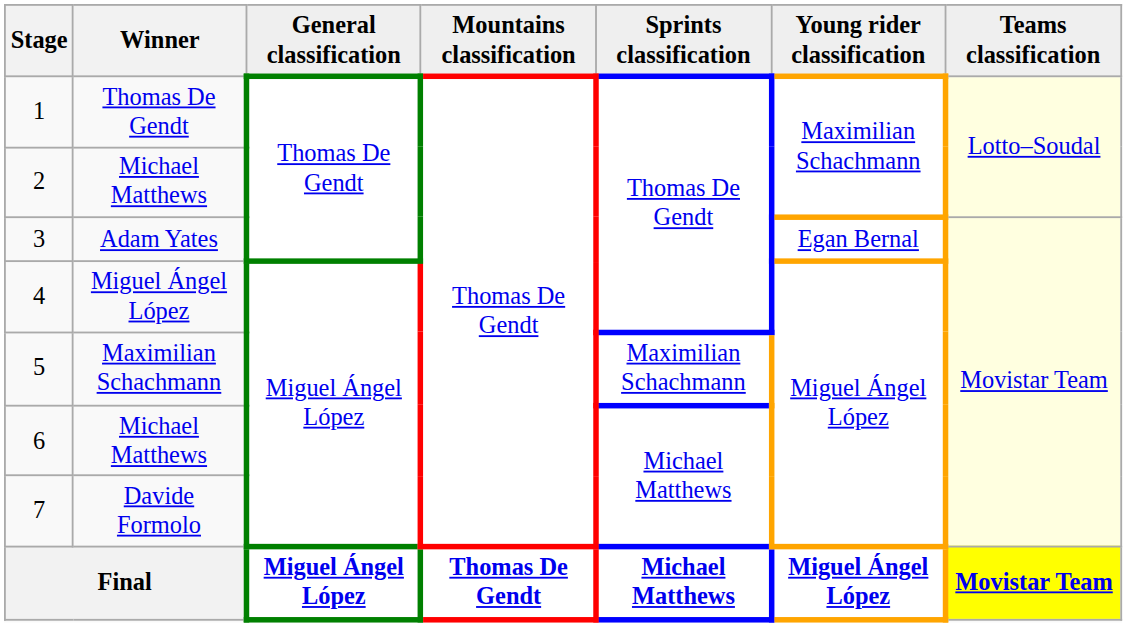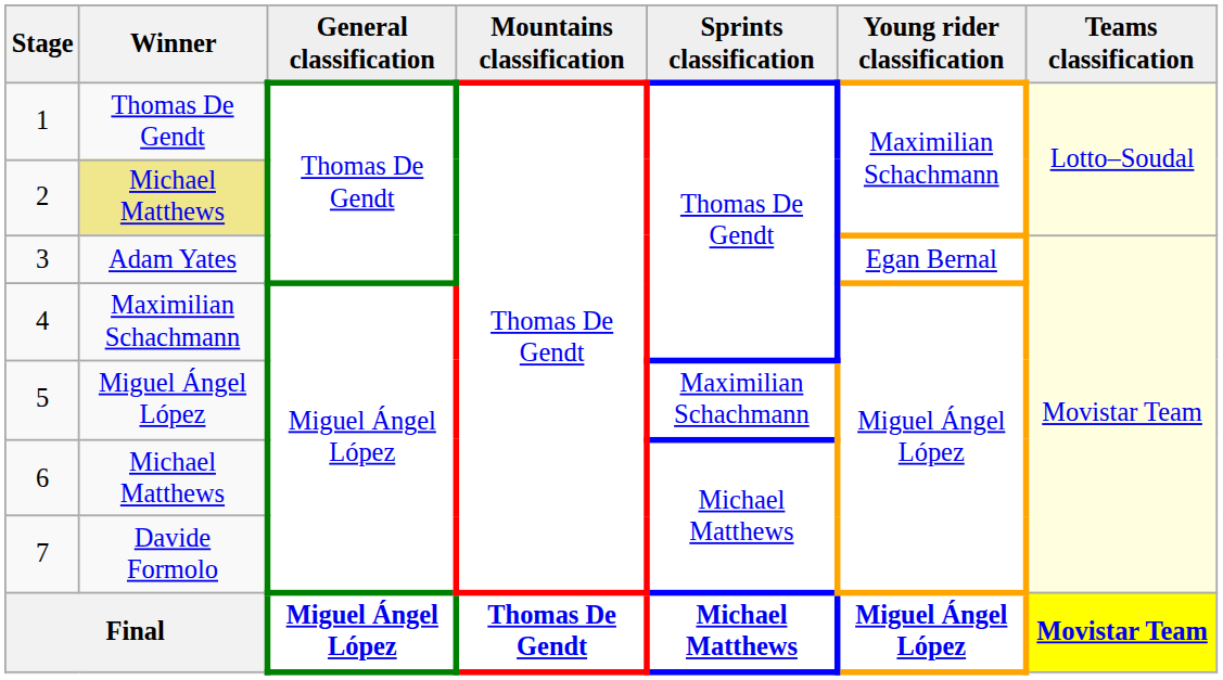2 | Winner: no background -> khaki background
4 | Winner: Miguel Ángel López -> Maximilian Schachmann
5 | Winner: Maximilian Schachmann -> Miguel Ángel López
